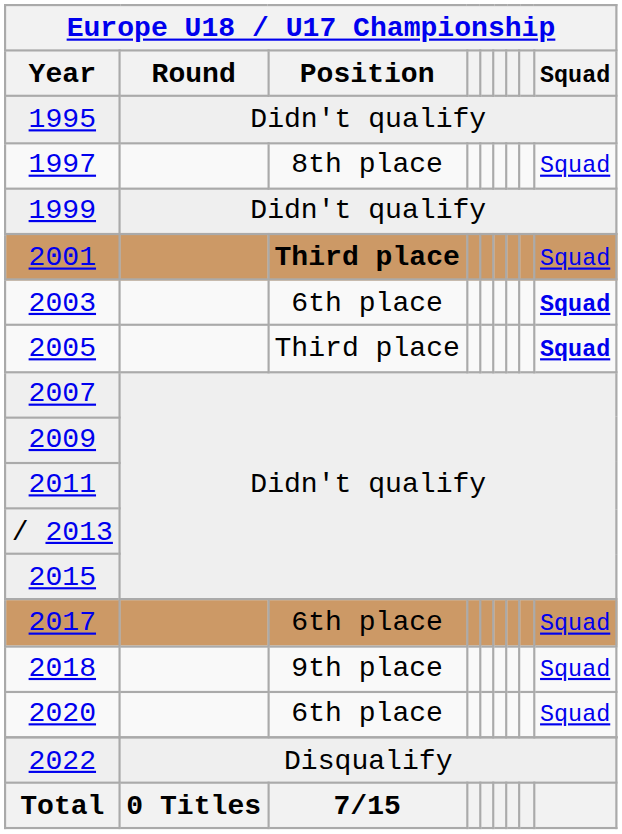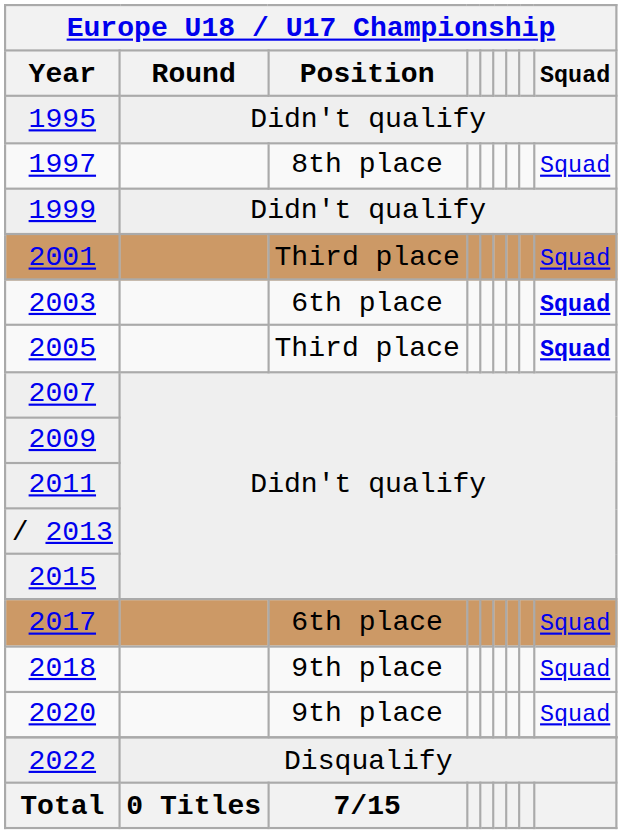2001 | Europe U18 / U17 Championship / Position: bold -> normal
2020 | Europe U18 / U17 Championship / Position: 6th place -> 9th place
